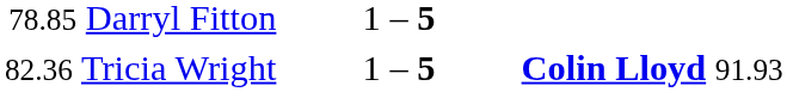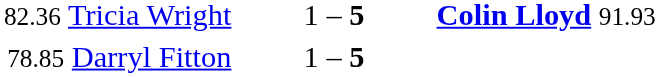rows swapped: 82.36 Tricia Wright <-> 78.85 Darryl Fitton
